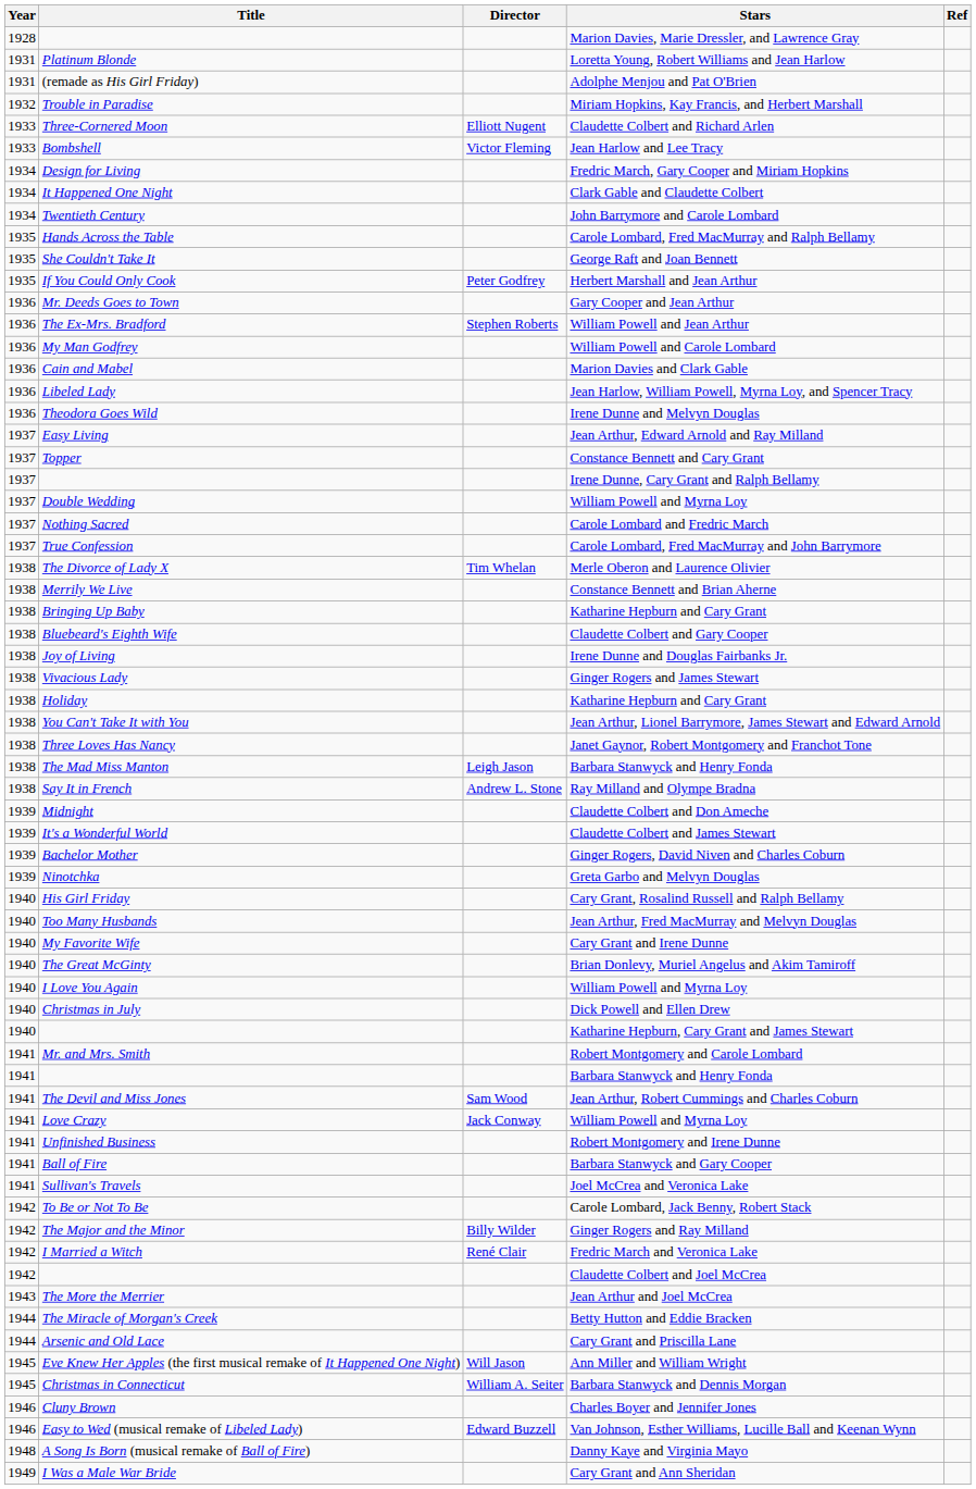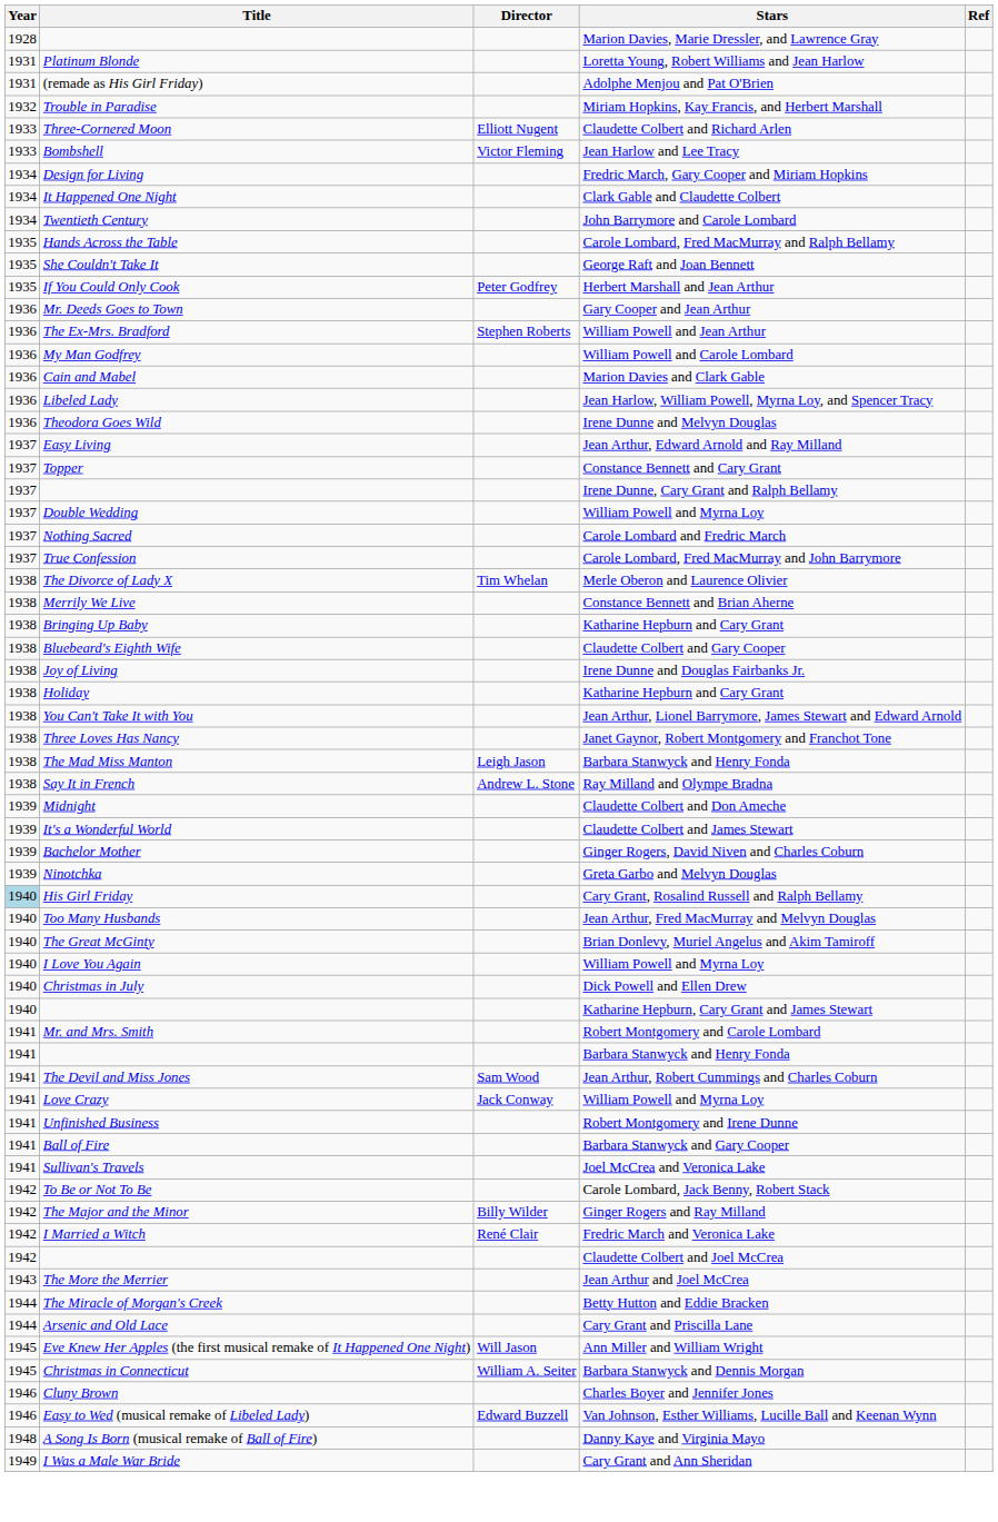- row: 1938 | Vivacious Lady | Ginger Rogers and James Stewart
His Girl Friday | Year: no background -> lightblue background
- row: 1940 | My Favorite Wife | Cary Grant and Irene Dunne
